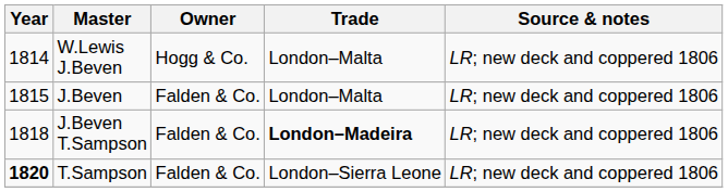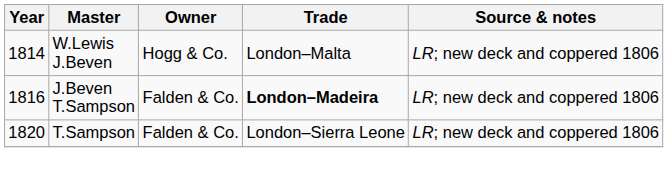- row: 1815 | J.Beven | Falden & Co. | London–Malta | LR; new deck and coppered 1806
J.Beven T.Sampson | Year: 1818 -> 1816
T.Sampson | Year: bold -> normal
